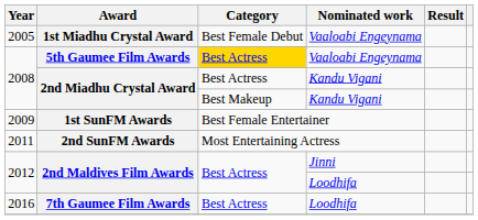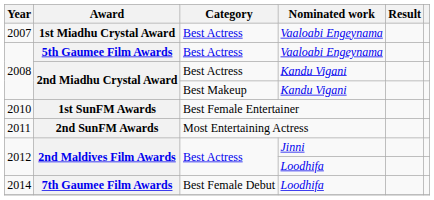1st Miadhu Crystal Award | Year: 2005 -> 2007
1st Miadhu Crystal Award | Category: Best Female Debut -> Best Actress
5th Gaumee Film Awards | Category: gold background -> no background
1st SunFM Awards | Year: 2009 -> 2010
7th Gaumee Film Awards | Year: 2016 -> 2014
7th Gaumee Film Awards | Category: Best Actress -> Best Female Debut
